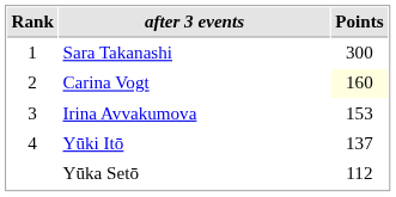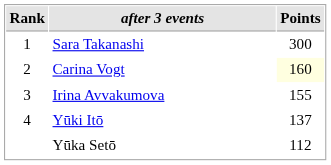Irina Avvakumova | Points: 153 -> 155
